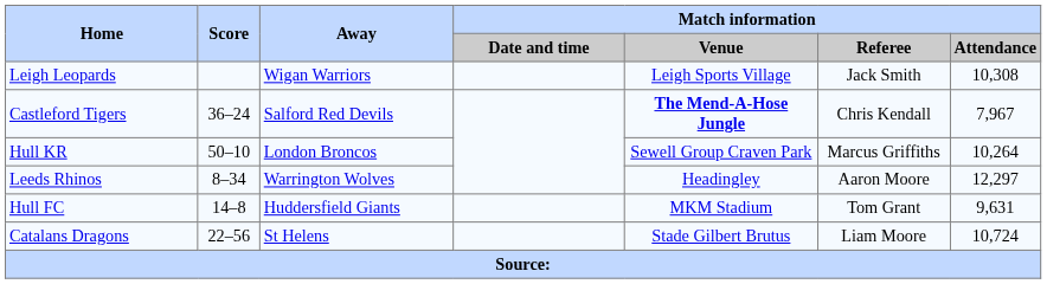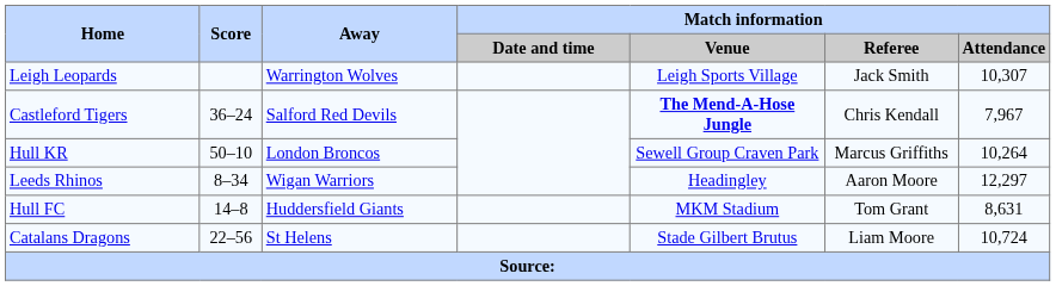Leigh Leopards | Away: Wigan Warriors -> Warrington Wolves
Leigh Leopards | Match information / Attendance: 10,308 -> 10,307
Leeds Rhinos | Away: Warrington Wolves -> Wigan Warriors
Hull FC | Match information / Attendance: 9,631 -> 8,631
